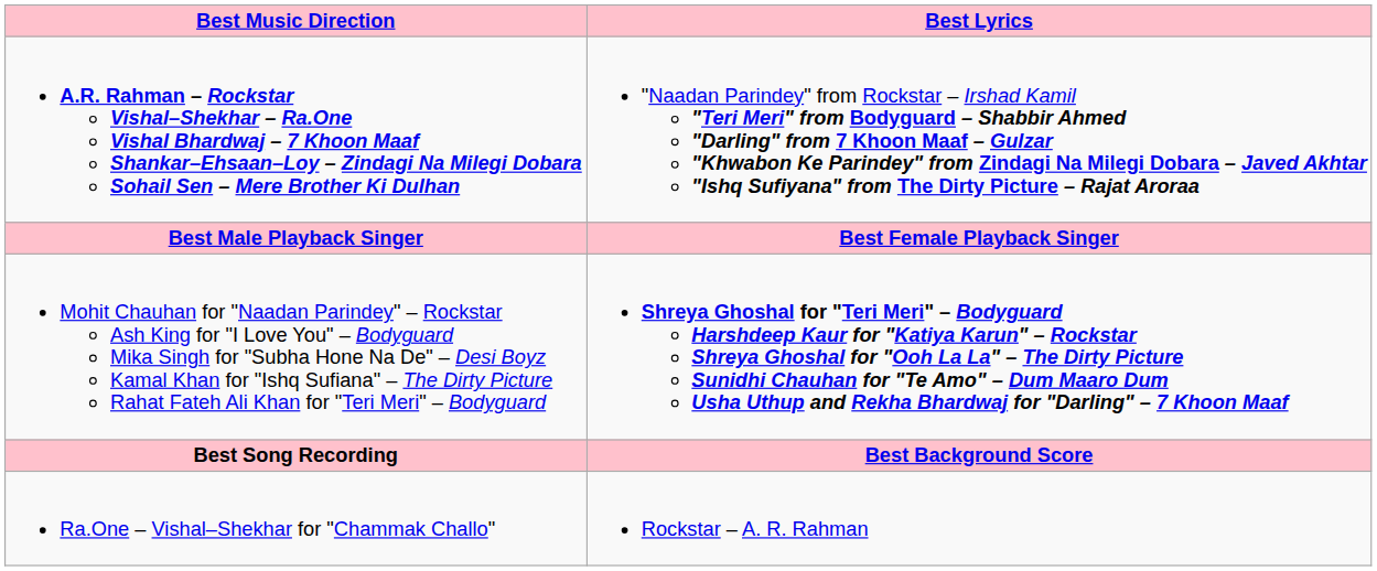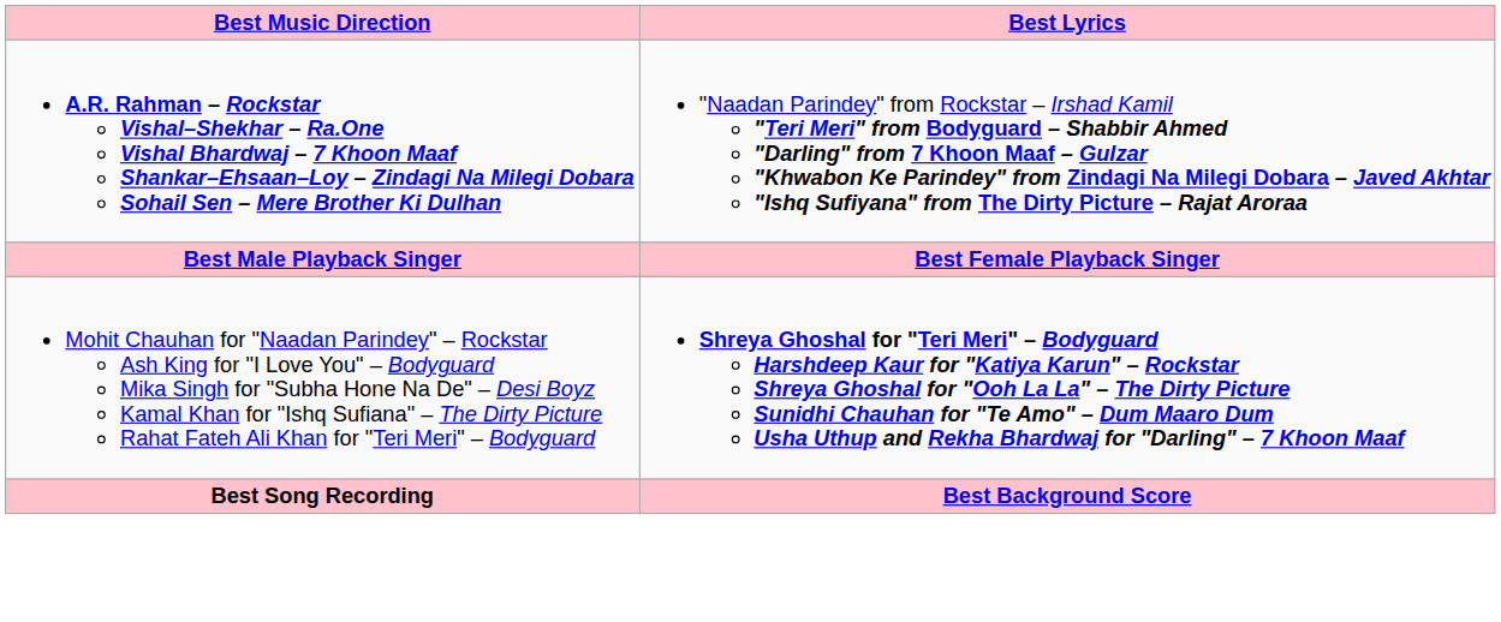- row: Ra.One – Vishal–Shekhar for "Chammak Challo" | Rockstar – A. R. Rahman
